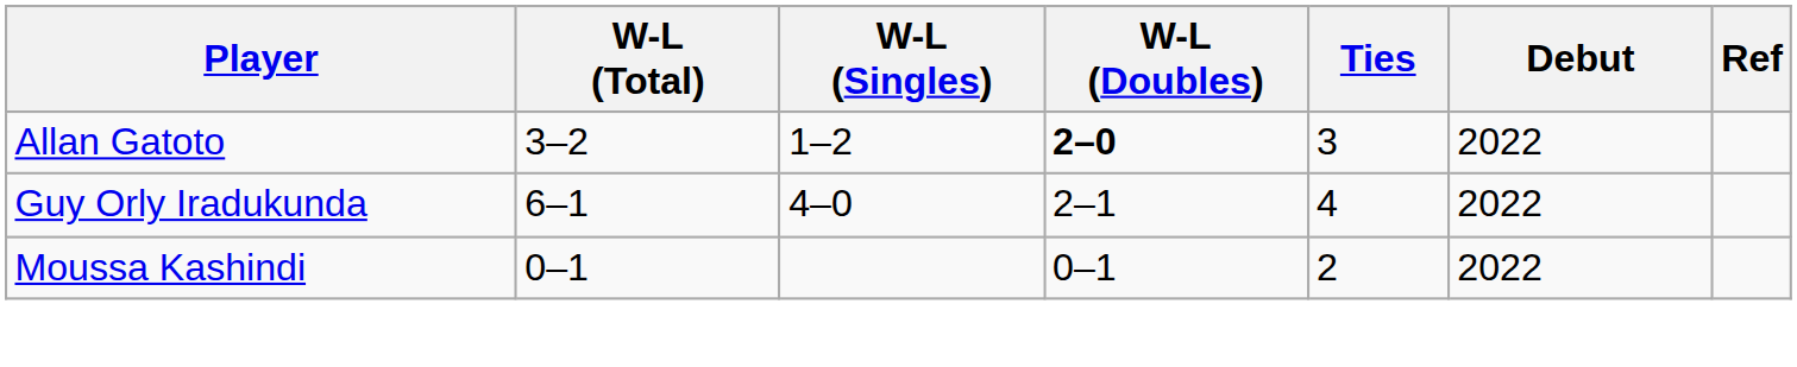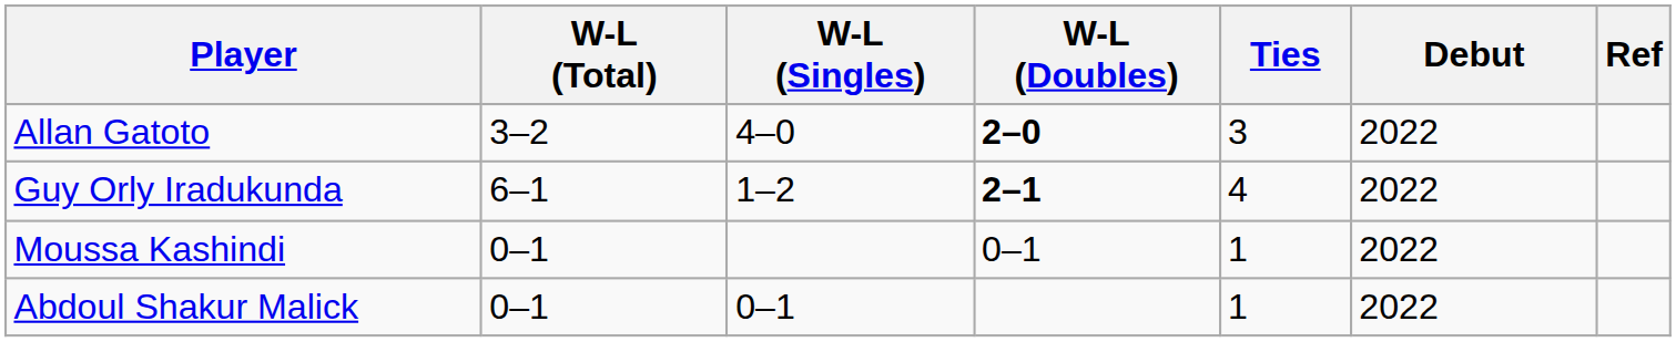Allan Gatoto | W-L (Singles): 1–2 -> 4–0
Guy Orly Iradukunda | W-L (Singles): 4–0 -> 1–2
Guy Orly Iradukunda | W-L (Doubles): normal -> bold
Moussa Kashindi | Ties: 2 -> 1
+ row: Abdoul Shakur Malick | 0–1 | 0–1 | 1 | 2022
